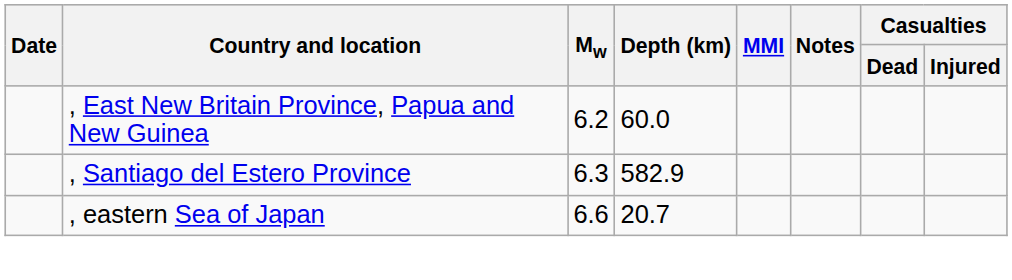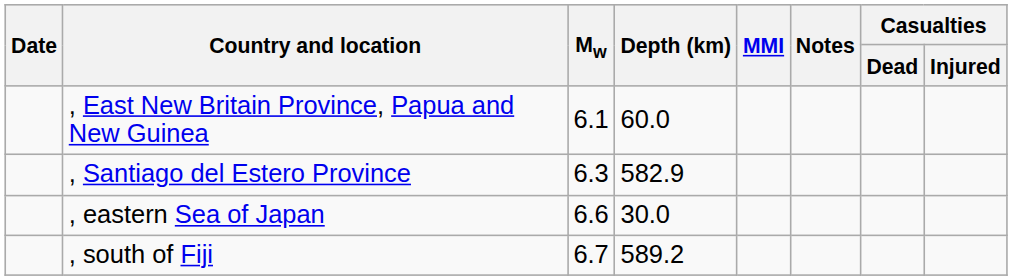, East New Britain Province, Papua and New Guinea | Mw: 6.2 -> 6.1
, eastern Sea of Japan | Depth (km): 20.7 -> 30.0
+ row: , south of Fiji | 6.7 | 589.2
